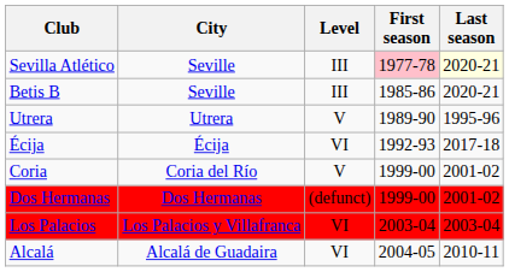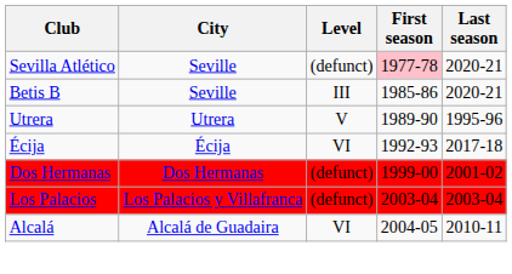Sevilla Atlético | Level: III -> (defunct)
Sevilla Atlético | Last season: lightyellow background -> no background
- row: Coria | Coria del Río | V | 1999-00 | 2001-02
Los Palacios | Level: VI -> (defunct)
